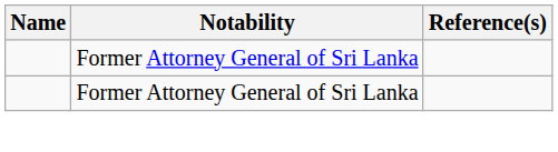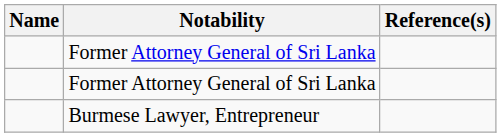+ row: Burmese Lawyer, Entrepreneur
